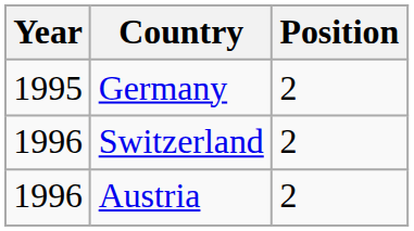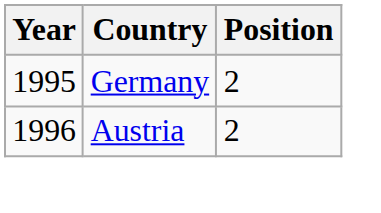- row: 1996 | Switzerland | 2
